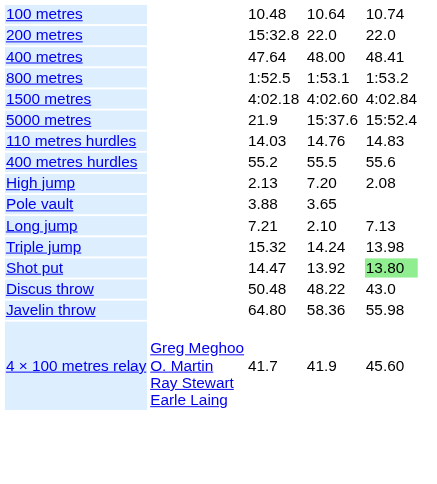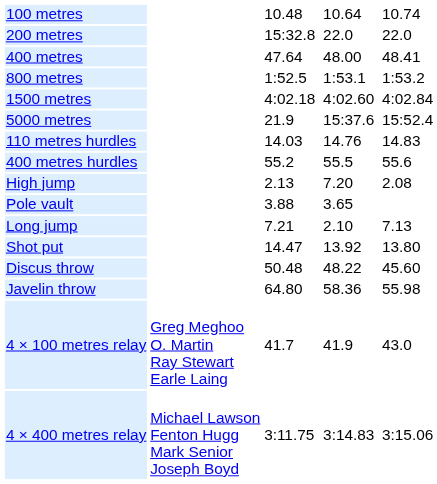- row: Triple jump | 15.32 | 14.24 | 13.98
Shot put | column 7: lightgreen background -> no background
Discus throw | column 7: 43.0 -> 45.60
4 × 100 metres relay | column 7: 45.60 -> 43.0
+ row: 4 × 400 metres relay | Michael Lawson Fenton Hugg Mark Senior Joseph Boyd | 3:11.75 | 3:14.83 | 3:15.06
